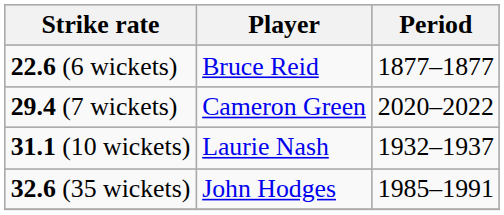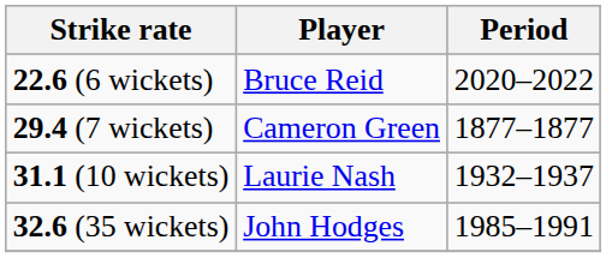22.6 (6 wickets) | Period: 1877–1877 -> 2020–2022
29.4 (7 wickets) | Period: 2020–2022 -> 1877–1877
